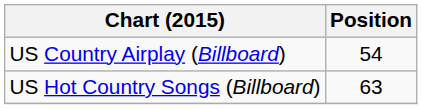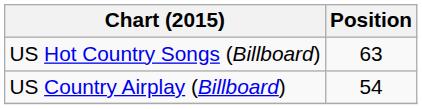rows swapped: US Country Airplay (Billboard) <-> US Hot Country Songs (Billboard)
